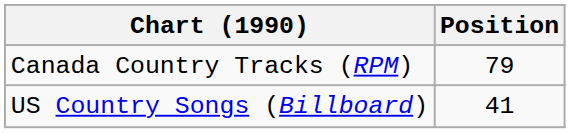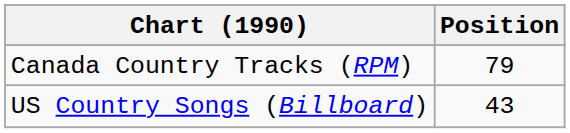US Country Songs (Billboard) | Position: 41 -> 43
